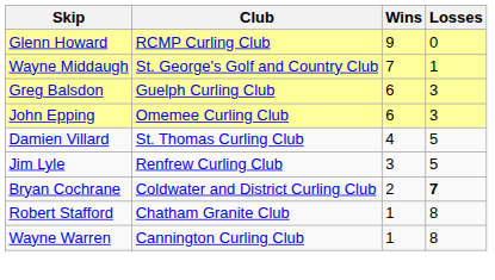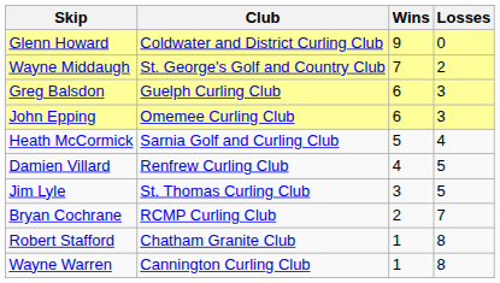Glenn Howard | Club: RCMP Curling Club -> Coldwater and District Curling Club
Wayne Middaugh | Losses: 1 -> 2
+ row: Heath McCormick | Sarnia Golf and Curling Club | 5 | 4
Damien Villard | Club: St. Thomas Curling Club -> Renfrew Curling Club
Jim Lyle | Club: Renfrew Curling Club -> St. Thomas Curling Club
Bryan Cochrane | Club: Coldwater and District Curling Club -> RCMP Curling Club
Bryan Cochrane | Losses: bold -> normal
